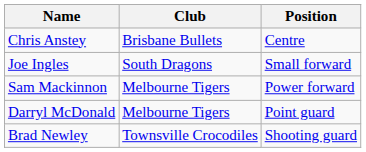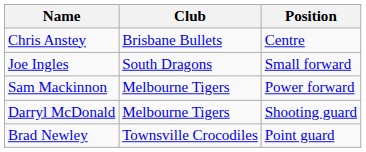Darryl McDonald | Position: Point guard -> Shooting guard
Brad Newley | Position: Shooting guard -> Point guard
